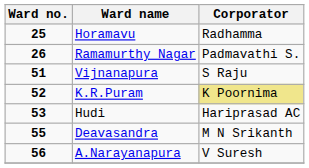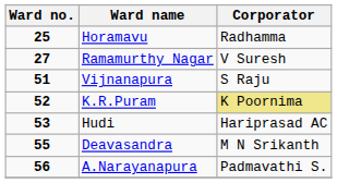Ramamurthy Nagar | Ward no.: 26 -> 27
Ramamurthy Nagar | Corporator: Padmavathi S. -> V Suresh
A.Narayanapura | Corporator: V Suresh -> Padmavathi S.
